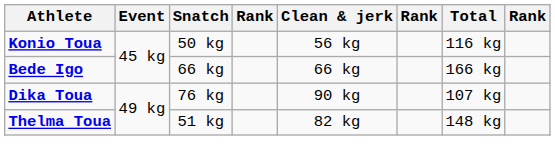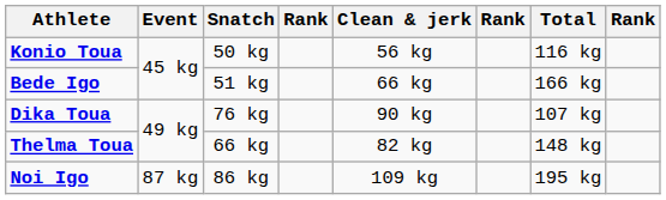Bede Igo | Snatch: 66 kg -> 51 kg
Thelma Toua | Snatch: 51 kg -> 66 kg
+ row: Noi Igo | 87 kg | 86 kg | 109 kg | 195 kg
